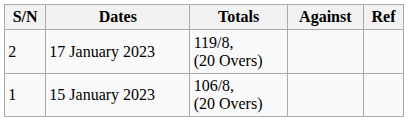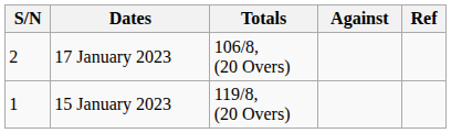17 January 2023 | Totals: 119/8, (20 Overs) -> 106/8, (20 Overs)
15 January 2023 | Totals: 106/8, (20 Overs) -> 119/8, (20 Overs)
